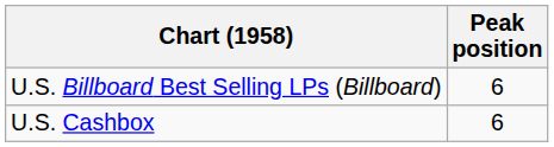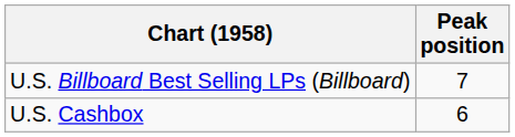U.S. Billboard Best Selling LPs (Billboard) | Peak position: 6 -> 7
